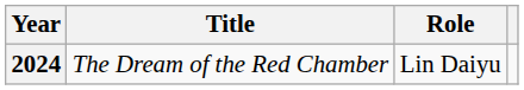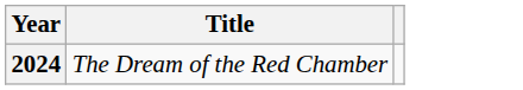- column: Role | Lin Daiyu
